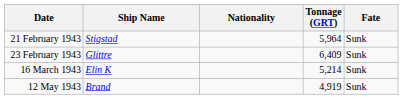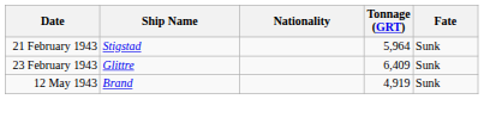- row: 16 March 1943 | Elin K | 5,214 | Sunk
